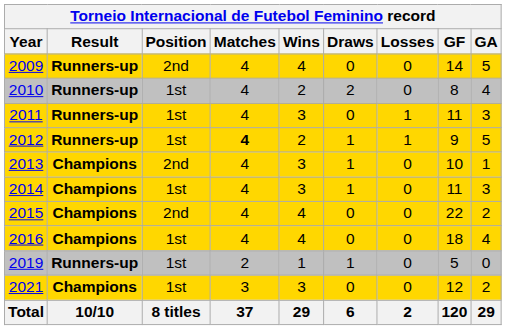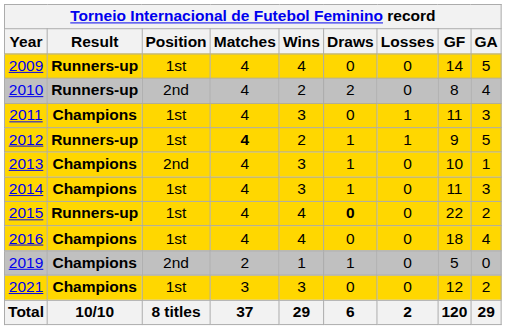2009 | Position: 2nd -> 1st
2010 | Position: 1st -> 2nd
2011 | Result: Runners-up -> Champions
2015 | Result: Champions -> Runners-up
2015 | Position: 2nd -> 1st
2015 | Draws: normal -> bold
2019 | Result: Runners-up -> Champions
2019 | Position: 1st -> 2nd
